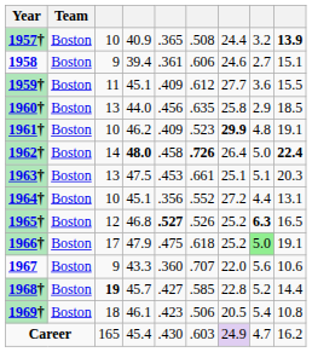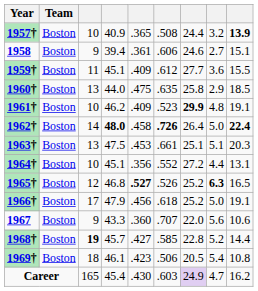1960† | column 5: .456 -> .475
1966† | column 5: .475 -> .456
1966† | column 8: lightgreen background -> no background
